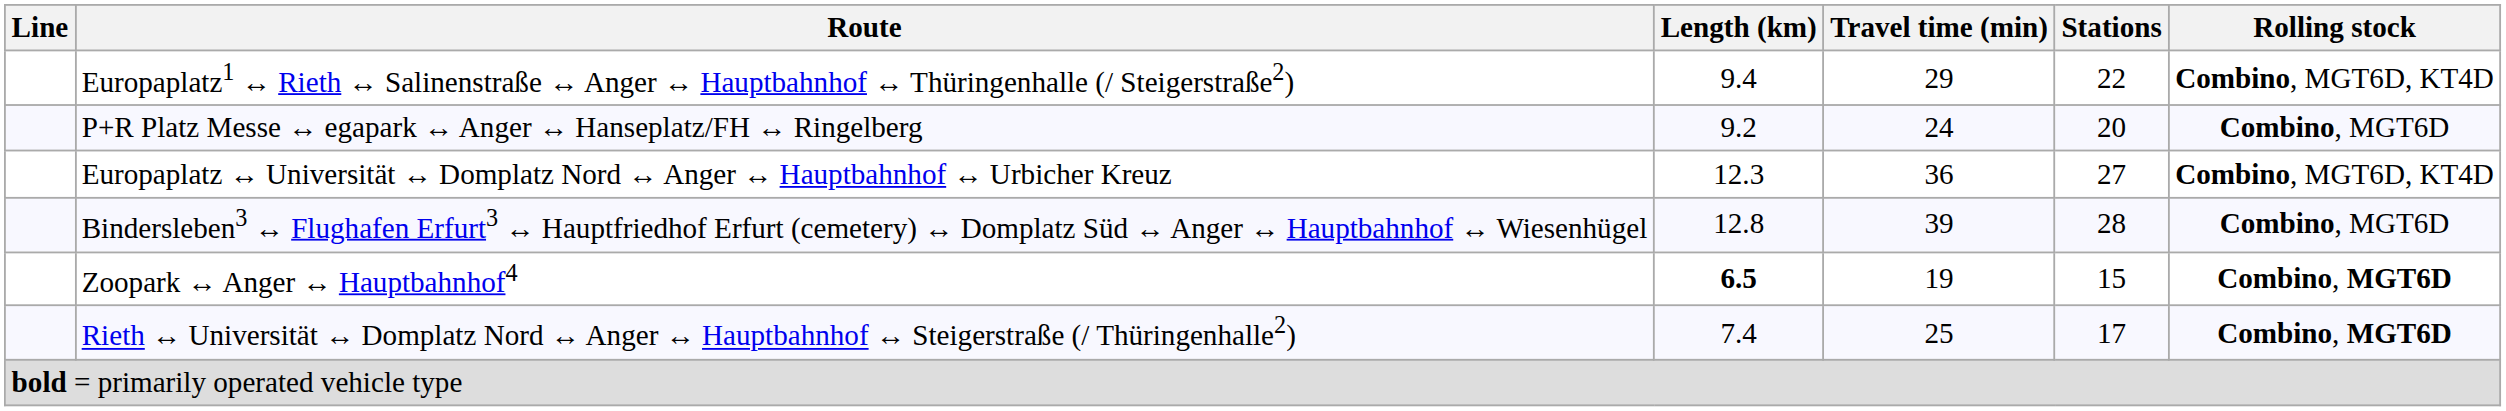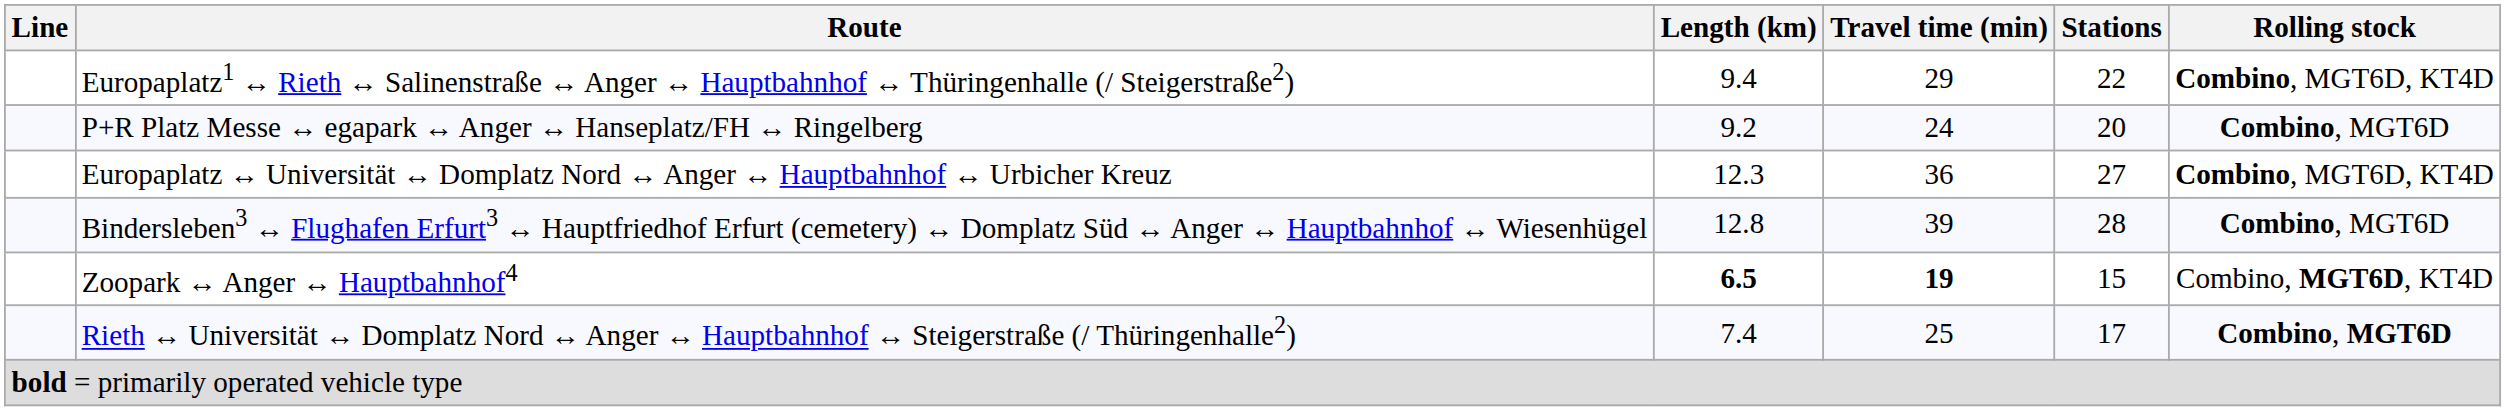Zoopark ↔ Anger ↔ Hauptbahnhof4 | Travel time (min): normal -> bold
Zoopark ↔ Anger ↔ Hauptbahnhof4 | Rolling stock: Combino, MGT6D -> Combino, MGT6D, KT4D
